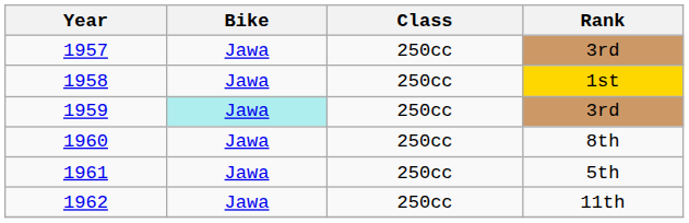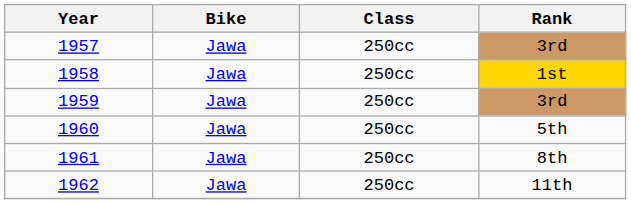1959 | Bike: paleturquoise background -> no background
1960 | Rank: 8th -> 5th
1961 | Rank: 5th -> 8th
